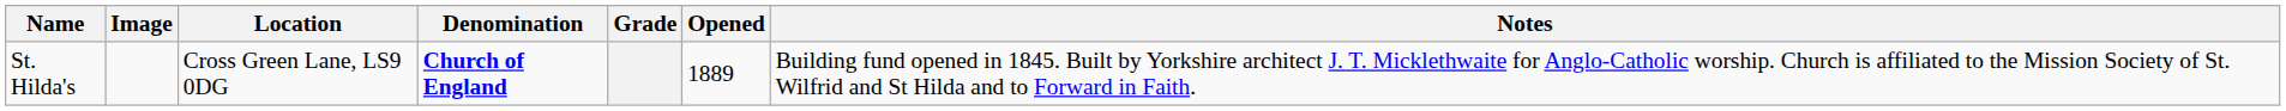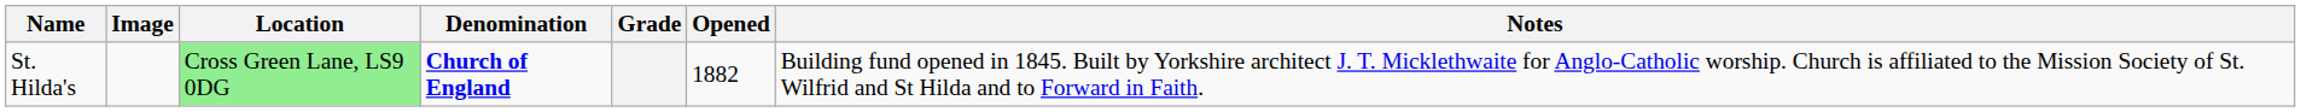St. Hilda's | Location: no background -> lightgreen background
St. Hilda's | Opened: 1889 -> 1882
